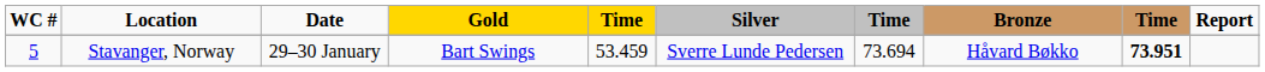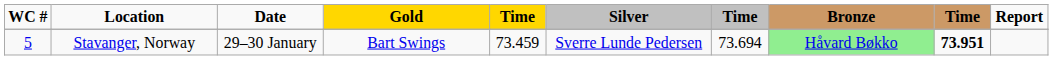Stavanger, Norway | column 5: 53.459 -> 73.459
Stavanger, Norway | Bronze: no background -> lightgreen background
